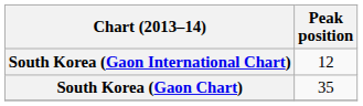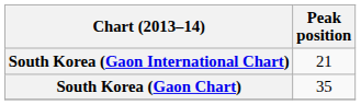South Korea (Gaon International Chart) | Peak position: 12 -> 21
